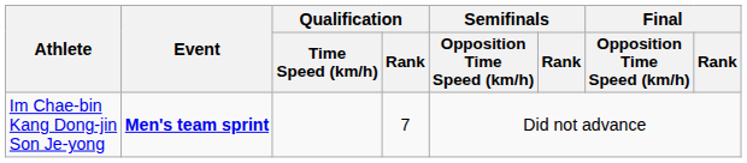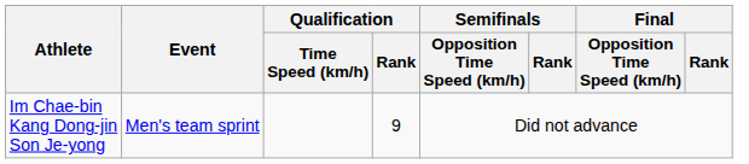Im Chae-bin Kang Dong-jin Son Je-yong | Event: bold -> normal
Im Chae-bin Kang Dong-jin Son Je-yong | Qualification / Rank: 7 -> 9
